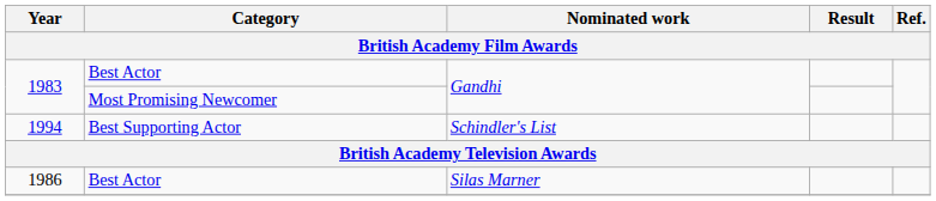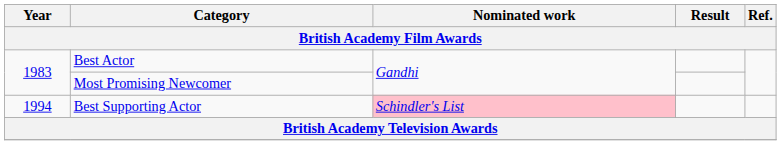1994 | Nominated work: no background -> pink background
- row: 1986 | Best Actor | Silas Marner
